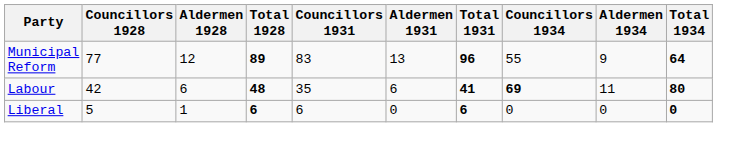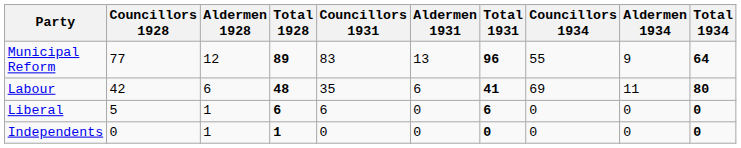Labour | Councillors 1934: bold -> normal
+ row: Independents | 0 | 1 | 1 | 0 | 0 | 0 | 0 | 0 | 0
